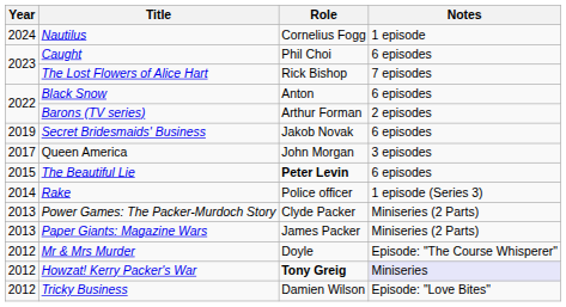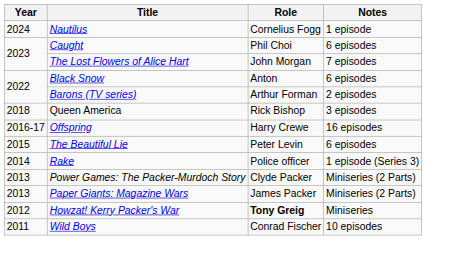The Lost Flowers of Alice Hart | Role: Rick Bishop -> John Morgan
- row: 2019 | Secret Bridesmaids' Business | Jakob Novak | 6 episodes
Queen America | Year: 2017 -> 2018
Queen America | Role: John Morgan -> Rick Bishop
+ row: 2016-17 | Offspring | Harry Crewe | 16 episodes
The Beautiful Lie | Role: bold -> normal
- row: 2012 | Mr & Mrs Murder | Doyle | Episode: "The Course Whisperer"
Howzat! Kerry Packer's War | Notes: lavender background -> no background
- row: 2012 | Tricky Business | Damien Wilson | Episode: "Love Bites"
+ row: 2011 | Wild Boys | Conrad Fischer | 10 episodes
